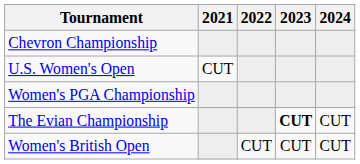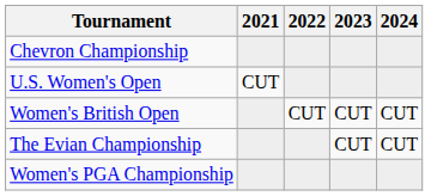rows swapped: Women's PGA Championship <-> Women's British Open
The Evian Championship | 2023: bold -> normal
